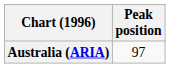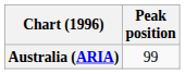Australia (ARIA) | Peak position: 97 -> 99
